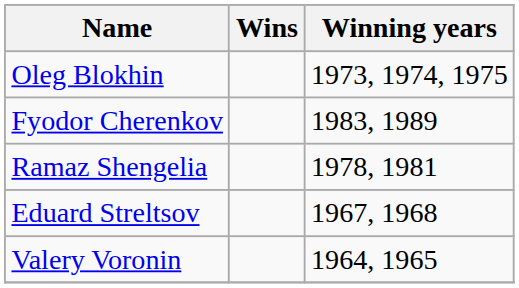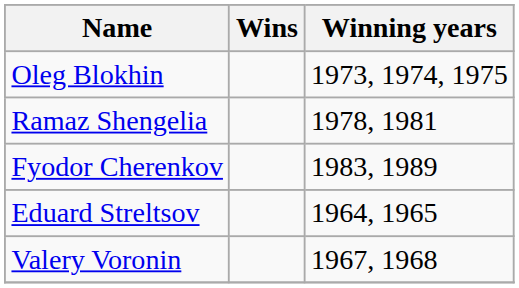rows swapped: Fyodor Cherenkov <-> Ramaz Shengelia
Eduard Streltsov | Winning years: 1967, 1968 -> 1964, 1965
Valery Voronin | Winning years: 1964, 1965 -> 1967, 1968
